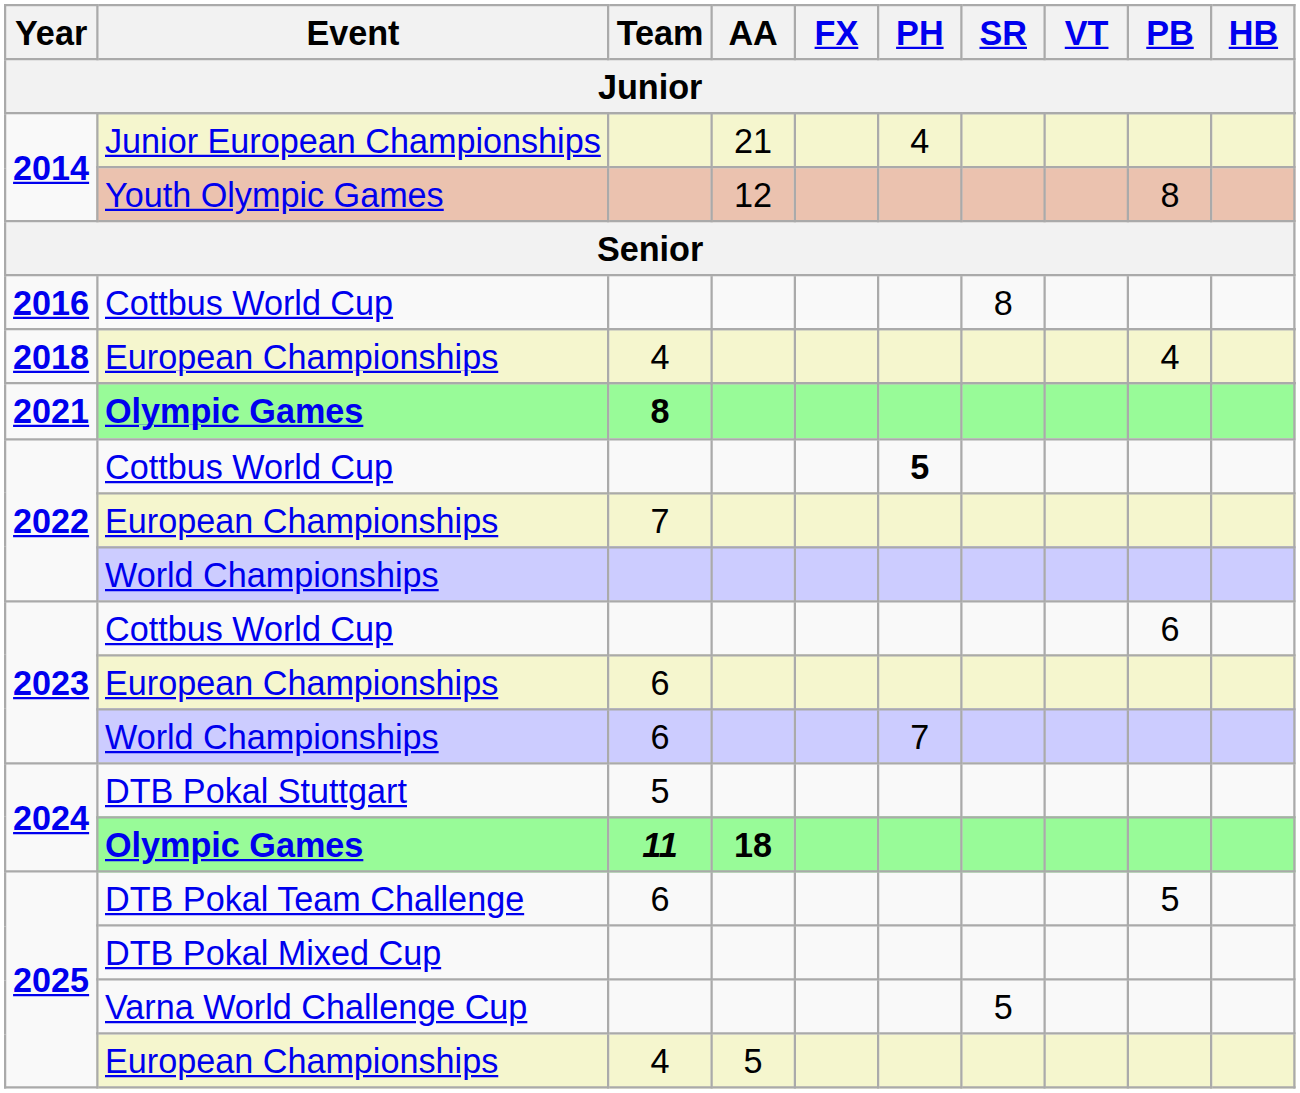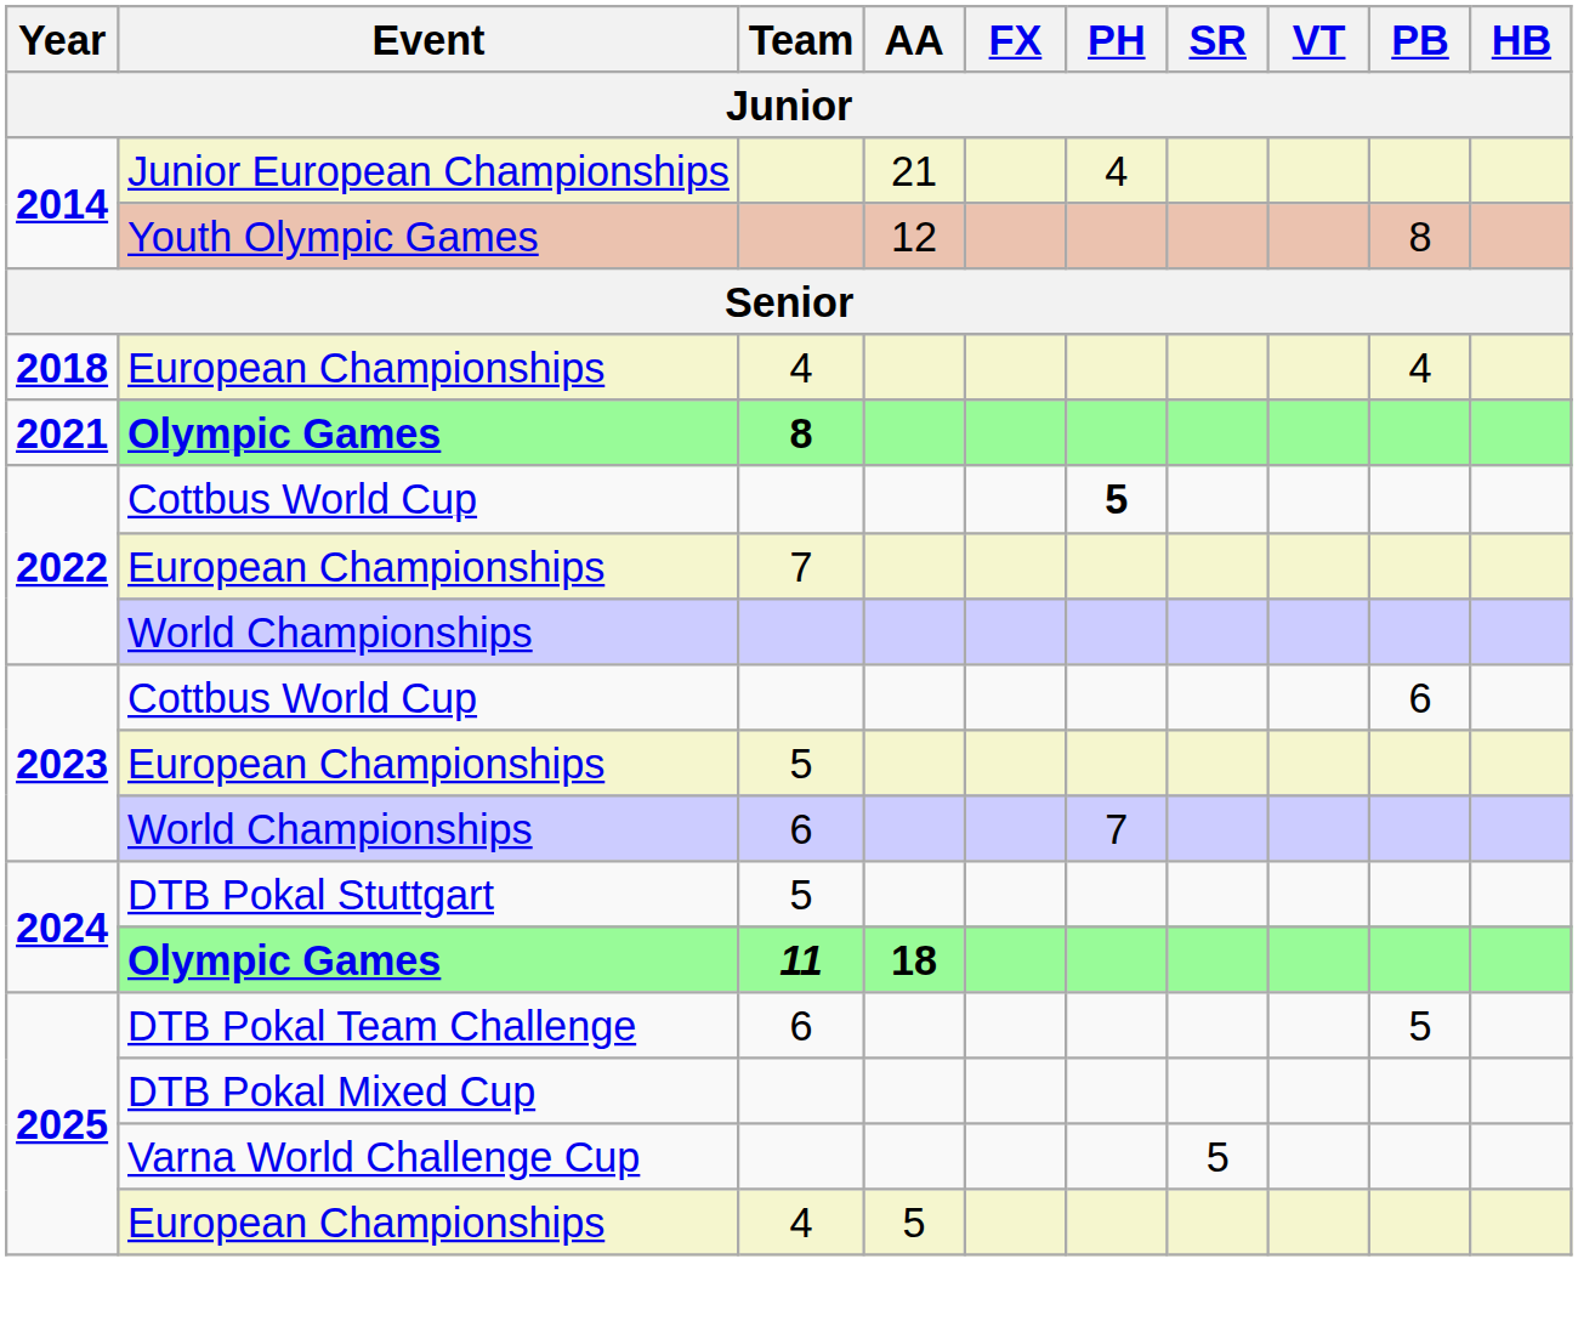- row: 2016 | Cottbus World Cup | 8
2023 / European Championships | Team: 6 -> 5
